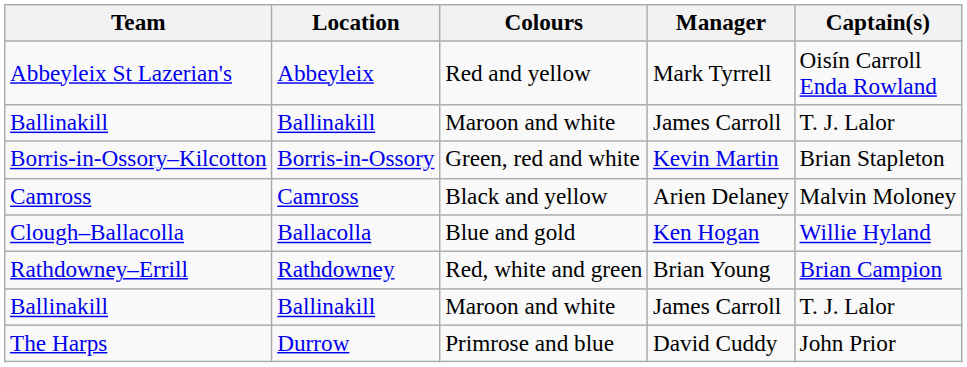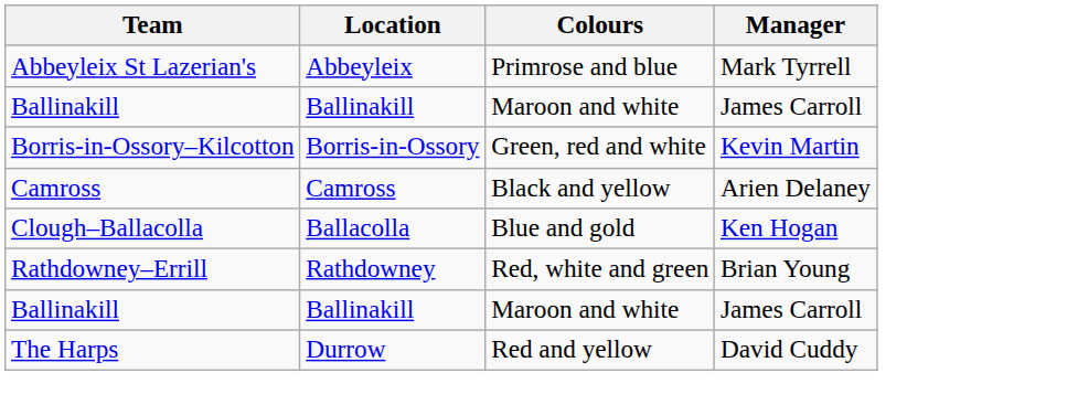- column: Captain(s) | Oisín Carroll Enda Rowland | T. J. Lalor | Brian Stapleton | Malvin Moloney | Willie Hyland | Brian Campion | T. J. Lalor | John Prior
Abbeyleix St Lazerian's | Colours: Red and yellow -> Primrose and blue
The Harps | Colours: Primrose and blue -> Red and yellow
